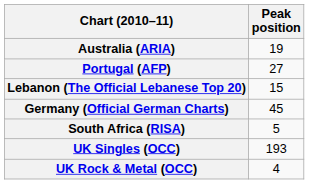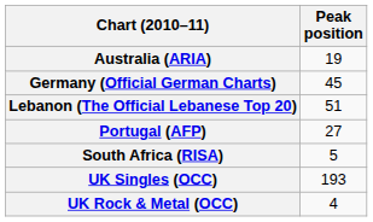rows swapped: Germany (Official German Charts) <-> Portugal (AFP)
Lebanon (The Official Lebanese Top 20) | Peak position: 15 -> 51
